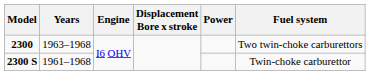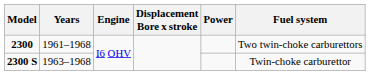2300 | Years: 1963–1968 -> 1961–1968
2300 S | Years: 1961–1968 -> 1963–1968
